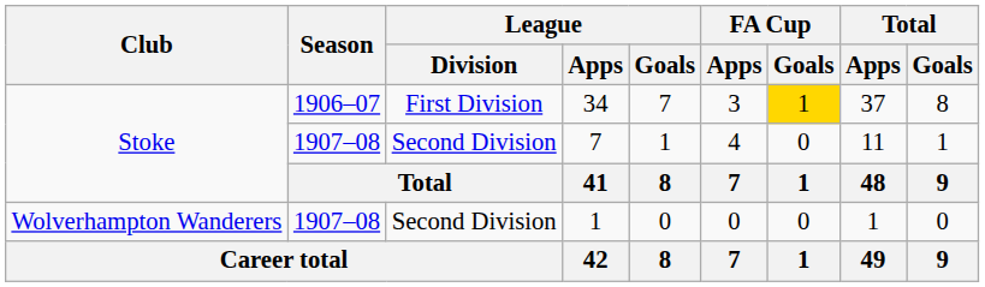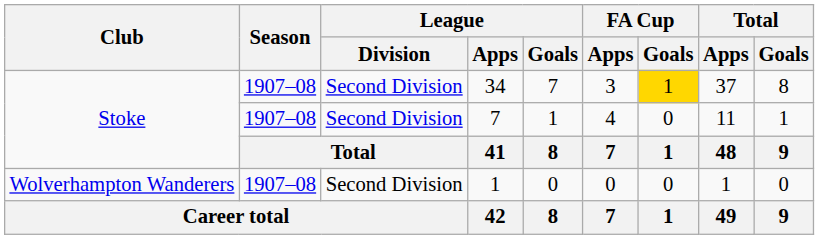34 | Season: 1906–07 -> 1907–08
34 | League / Division: First Division -> Second Division
